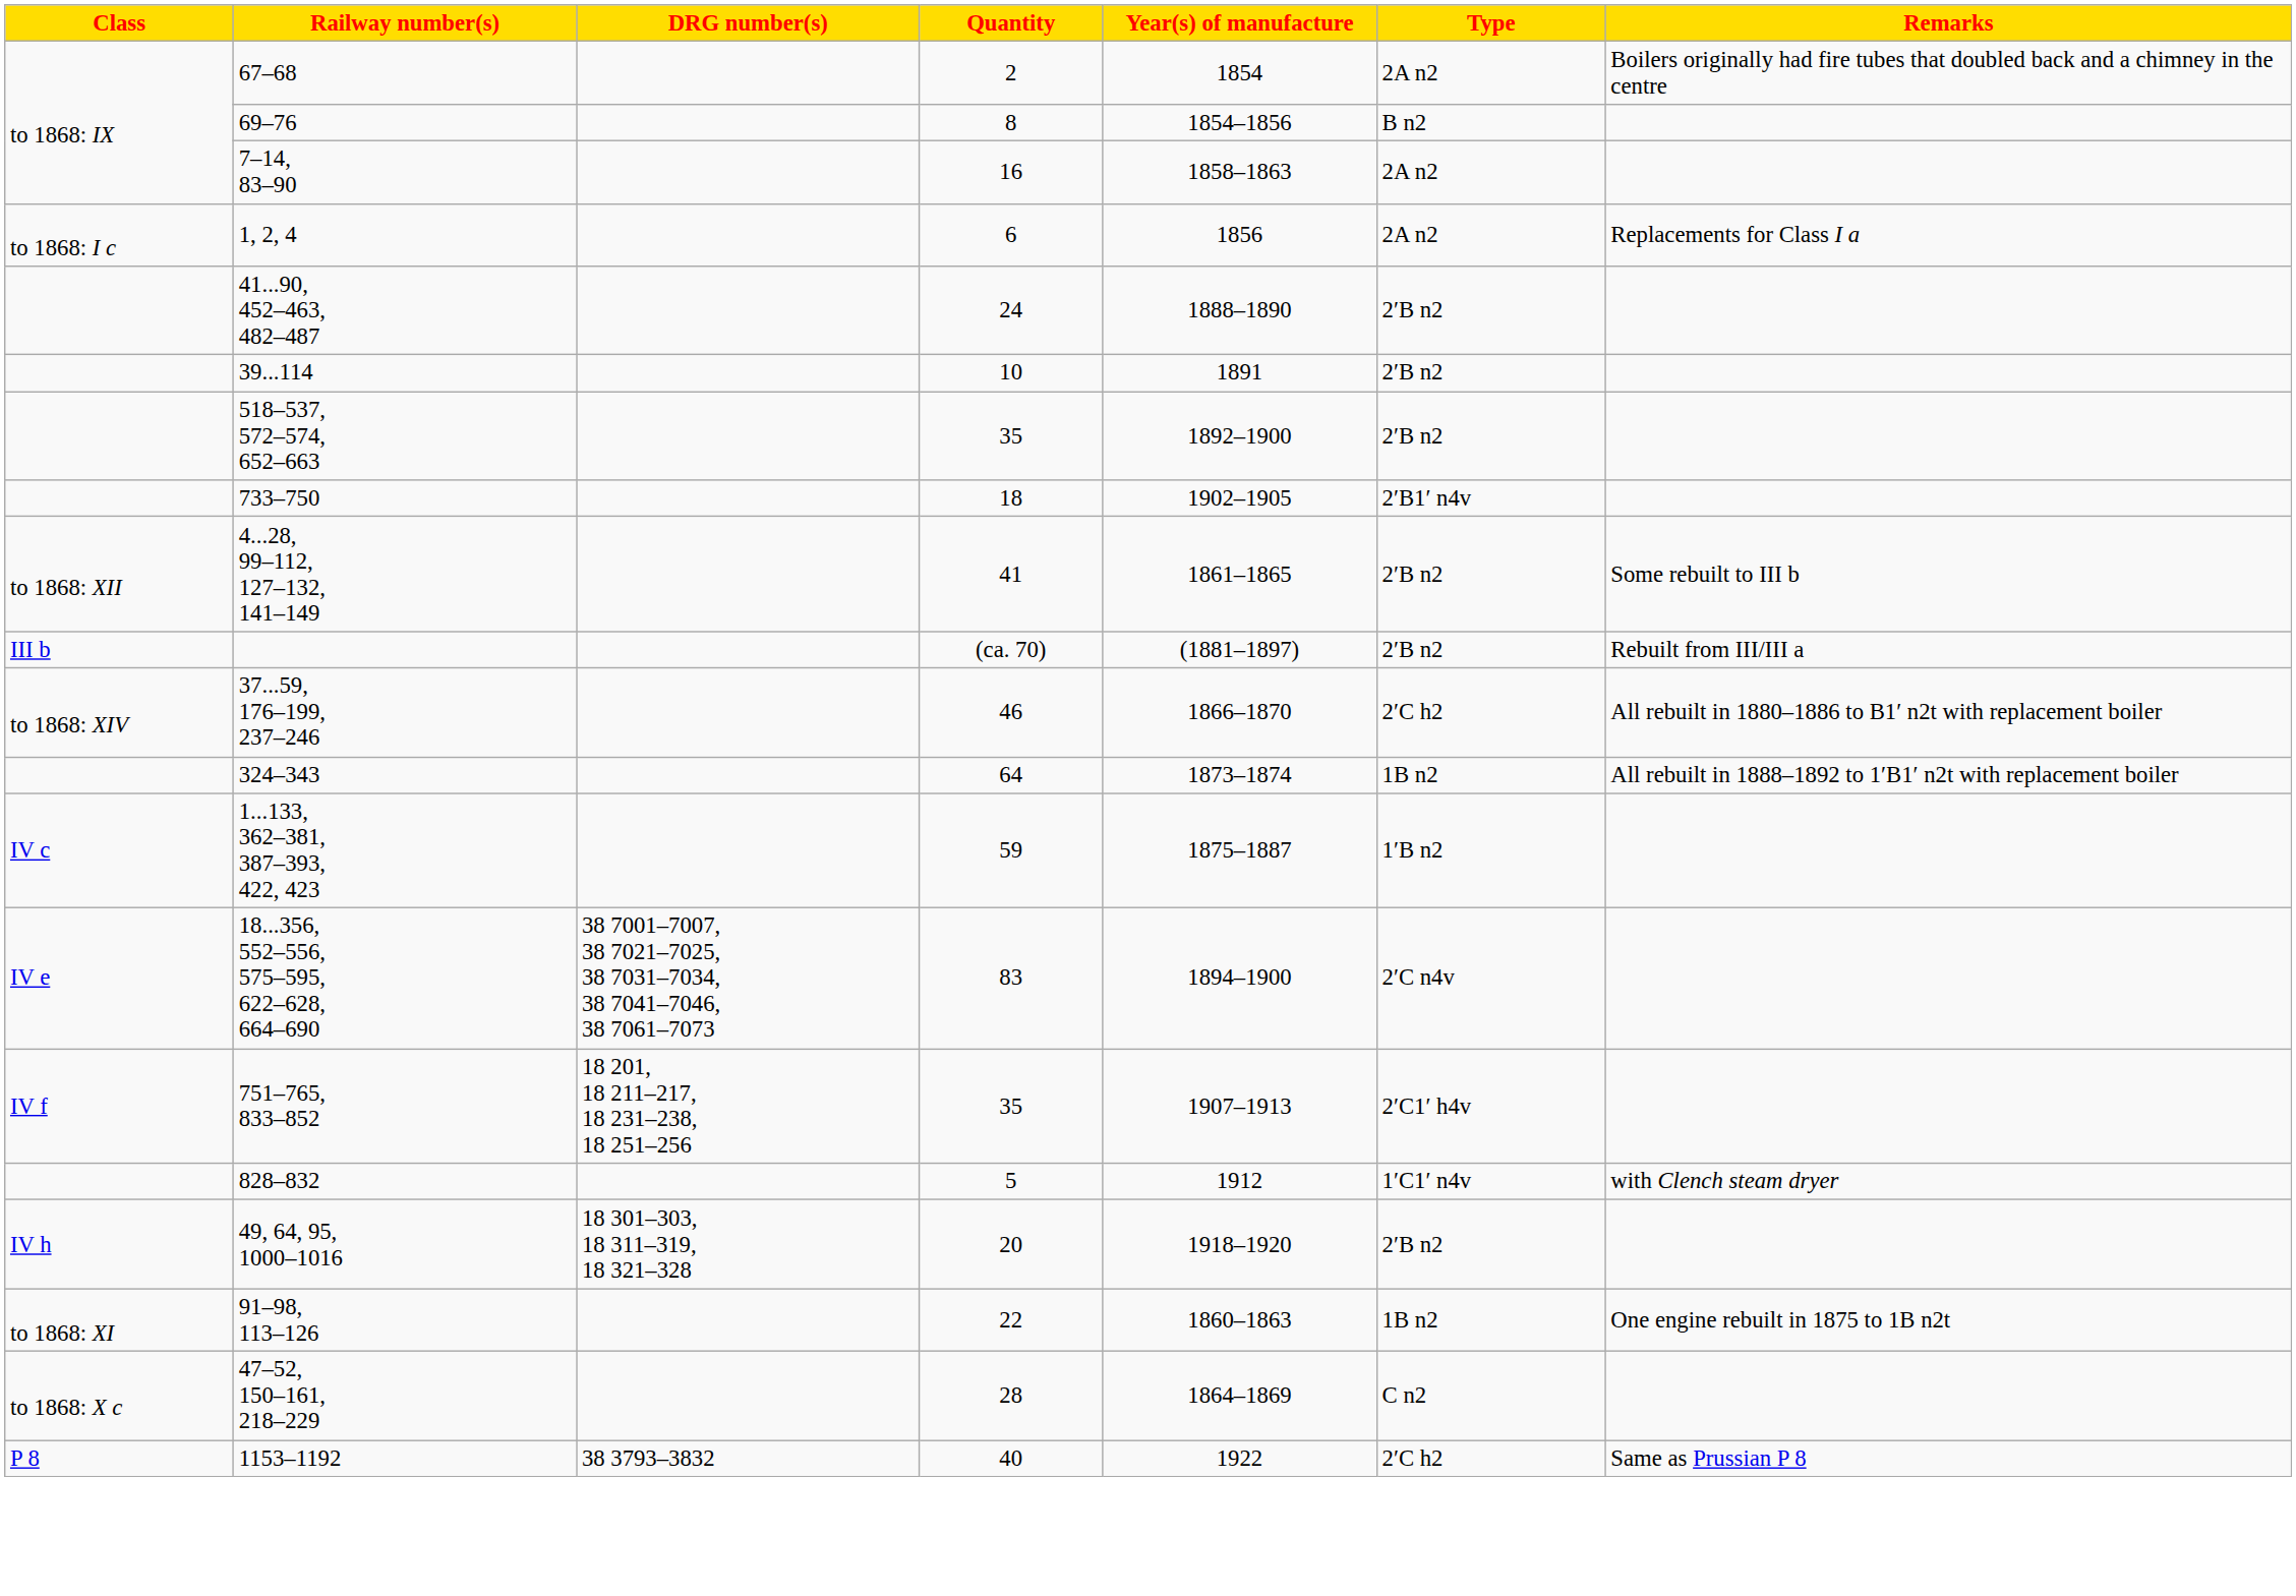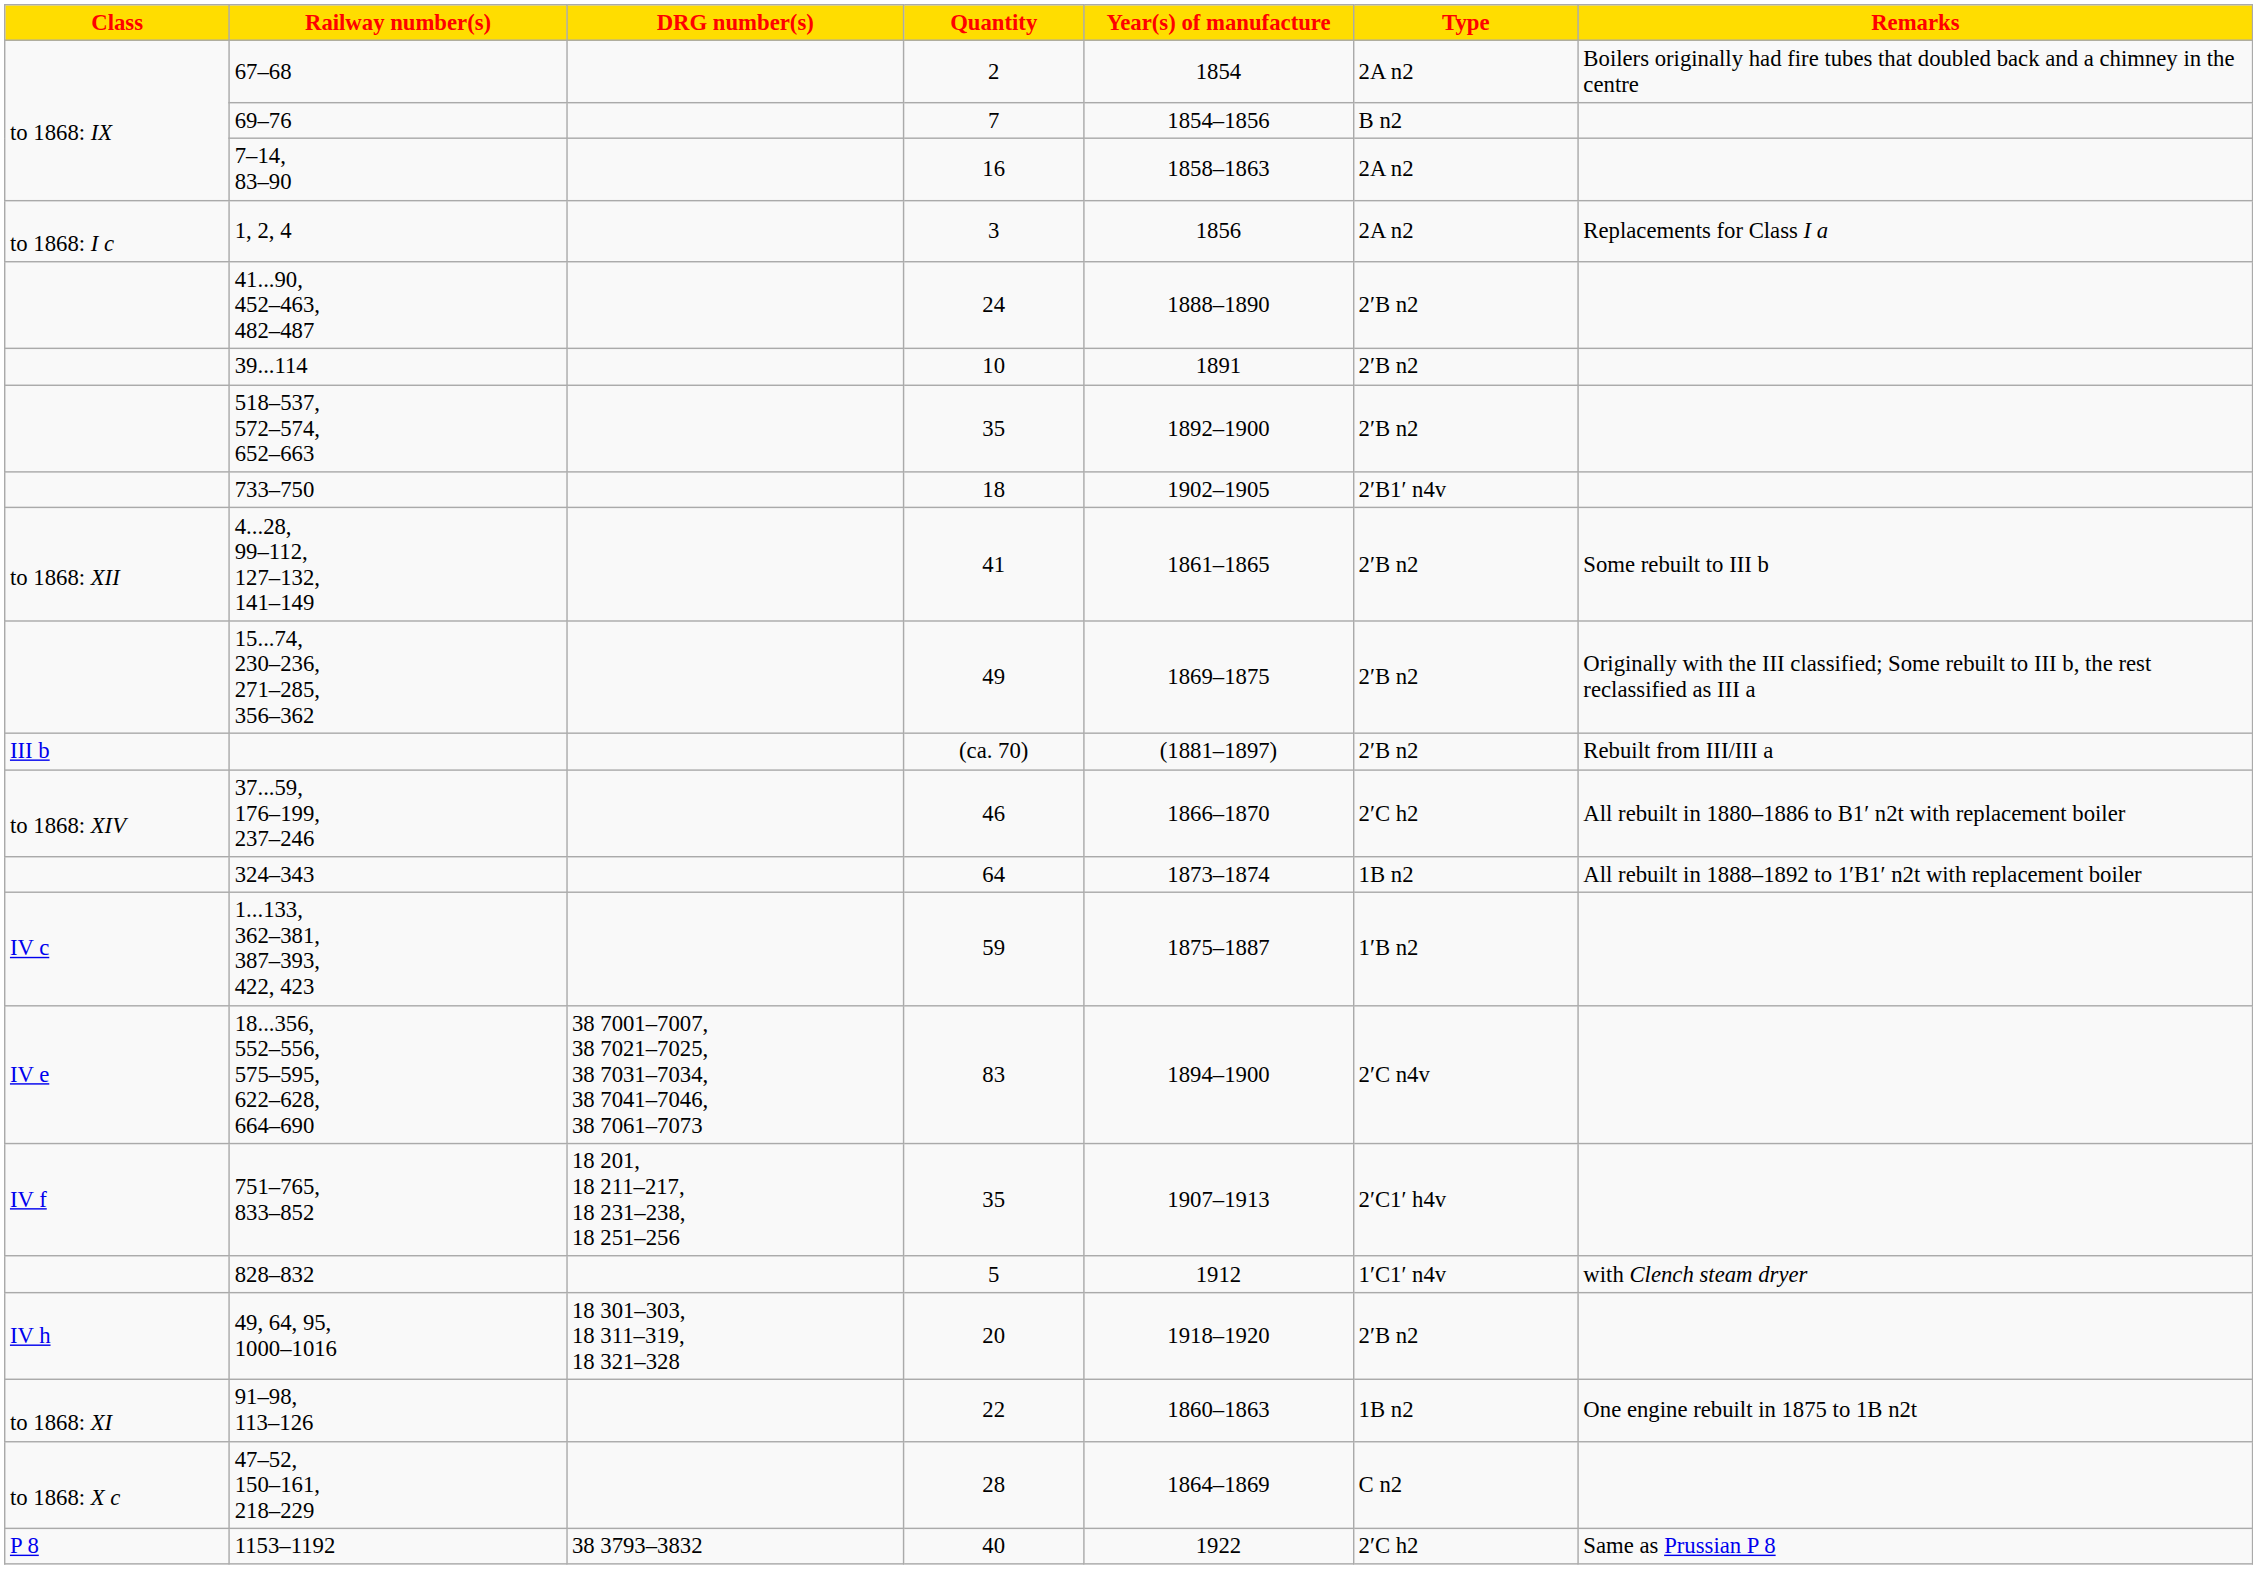69–76 | Quantity: 8 -> 7
1, 2, 4 | Quantity: 6 -> 3
+ row: 15...74, 230–236, 271–285, 356–362 | 49 | 1869–1875 | 2′B n2 | Originally with the III classified; Some rebuilt to III b, the rest reclassified as III a
